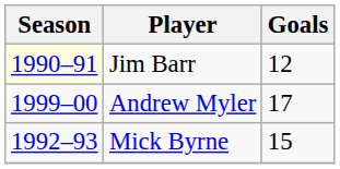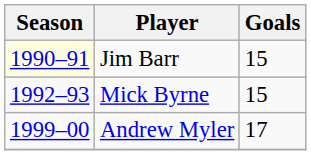Jim Barr | Goals: 12 -> 15
rows swapped: Mick Byrne <-> Andrew Myler
